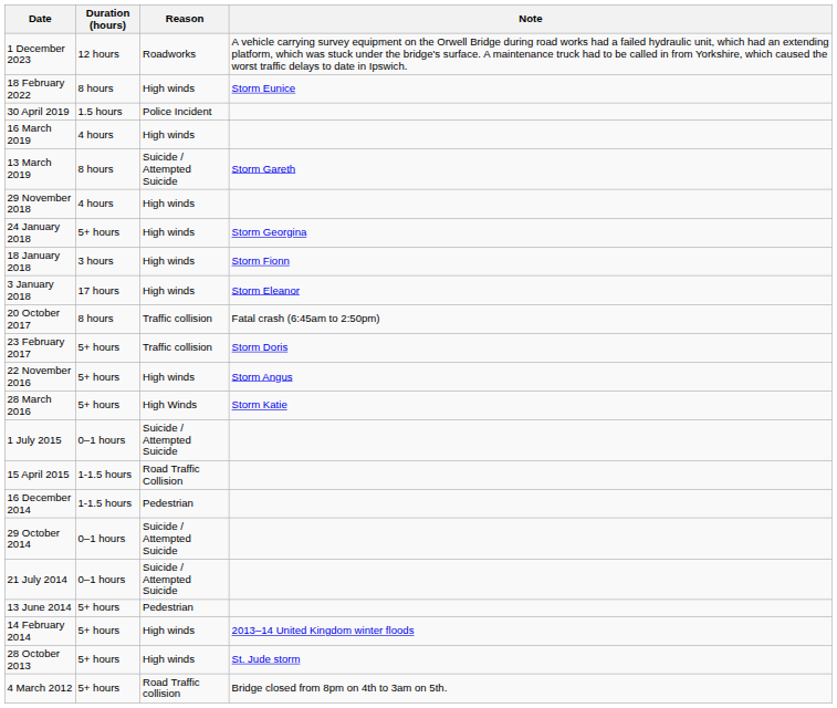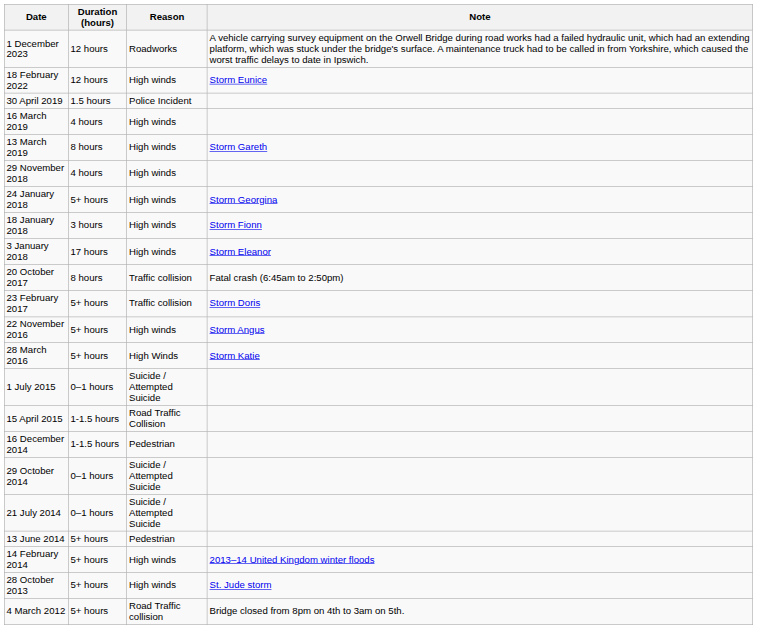18 February 2022 | Duration (hours): 8 hours -> 12 hours
13 March 2019 | Reason: Suicide / Attempted Suicide -> High winds
